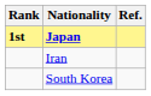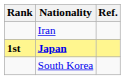rows swapped: Japan <-> Iran
